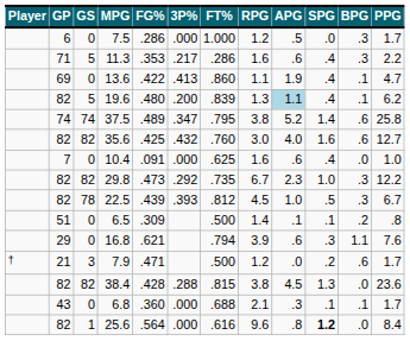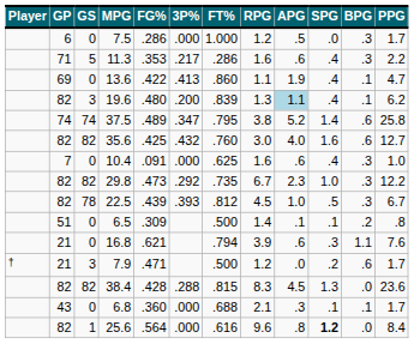19.6 | GS: 5 -> 3
10.4 | BPG: .0 -> .3
16.8 | GP: 29 -> 21
38.4 | RPG: 3.8 -> 8.3
